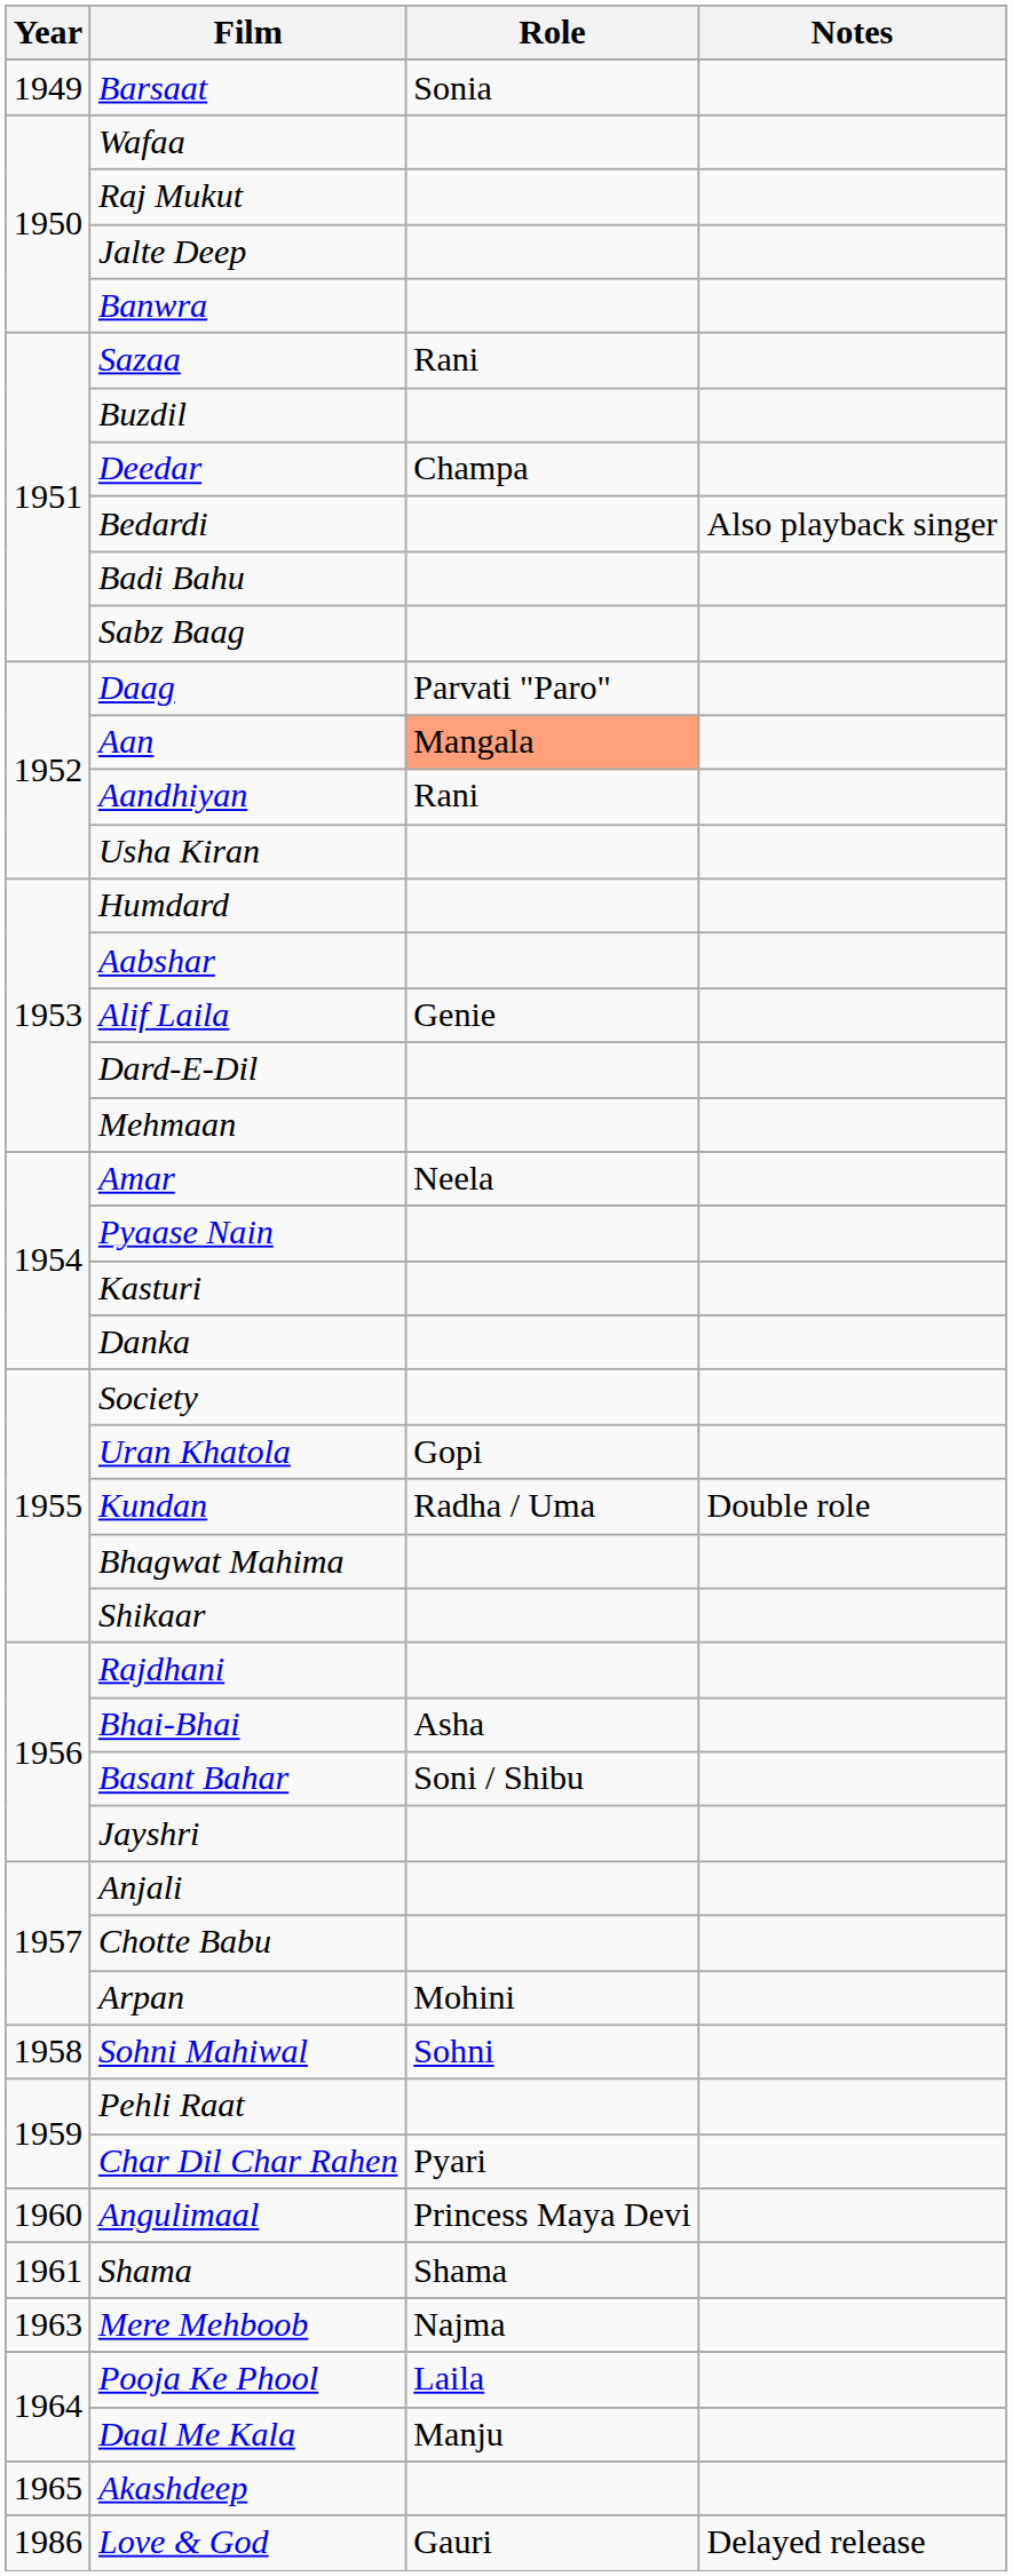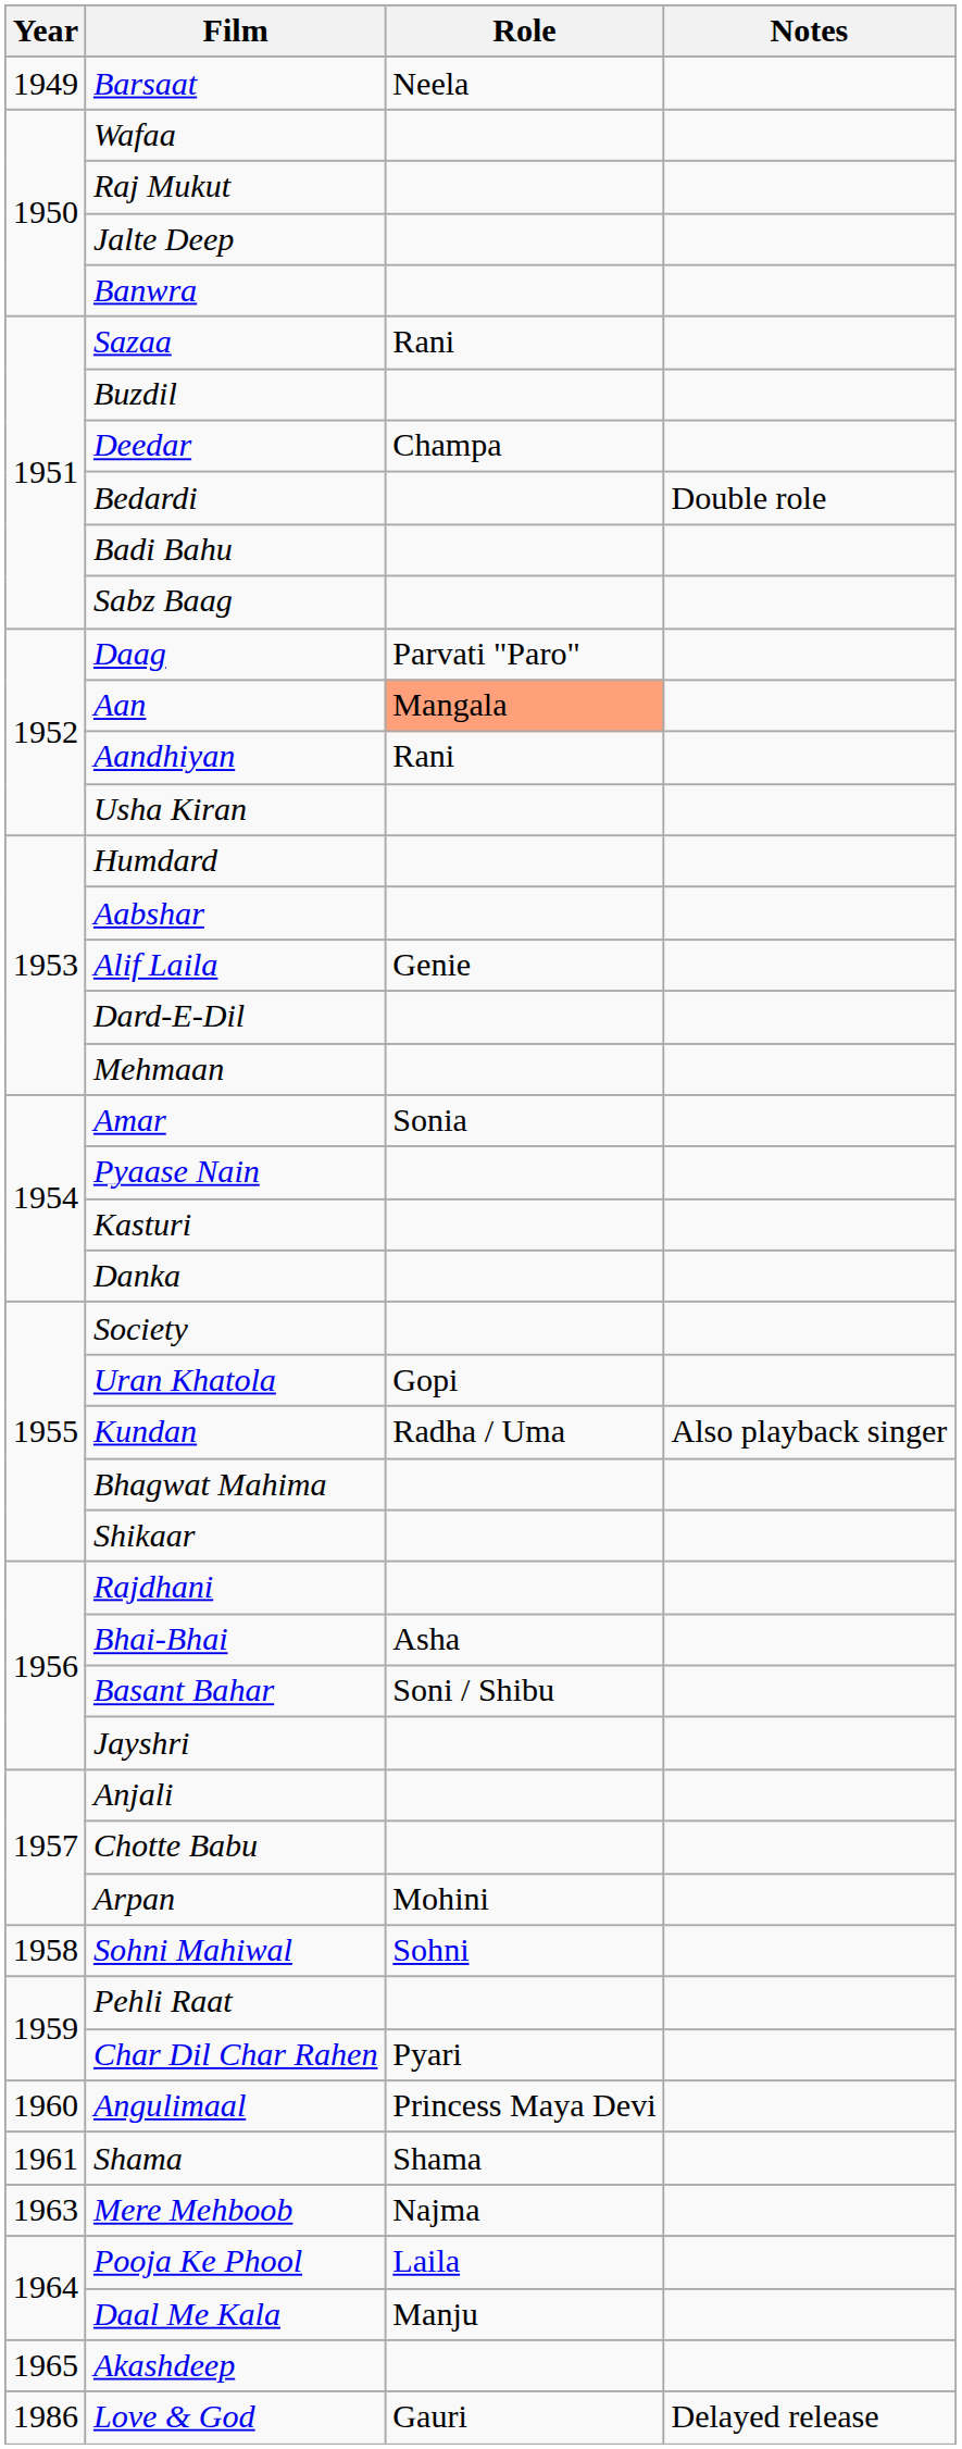Barsaat | Role: Sonia -> Neela
Bedardi | Notes: Also playback singer -> Double role
Amar | Role: Neela -> Sonia
Kundan | Notes: Double role -> Also playback singer
